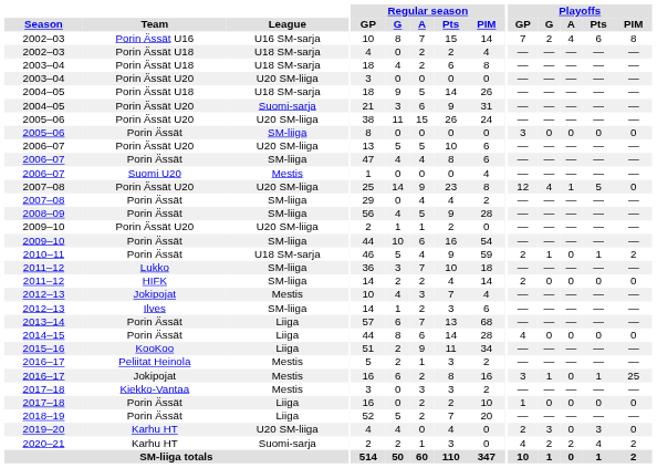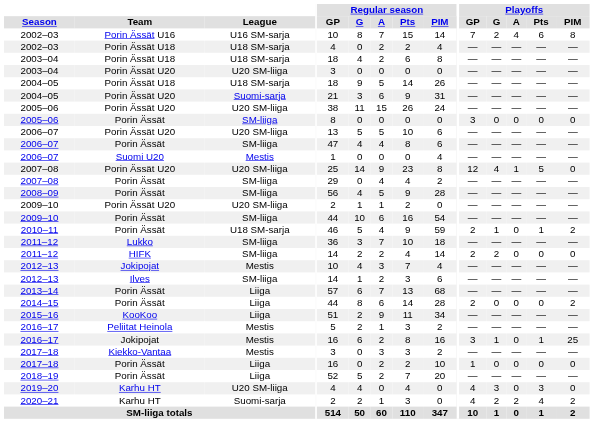2011–12 / HIFK | Playoffs / G: 0 -> 2
2014–15 | Playoffs / GP: 4 -> 2
2014–15 | Playoffs / PIM: 0 -> 2
2019–20 | Playoffs / GP: 2 -> 4
